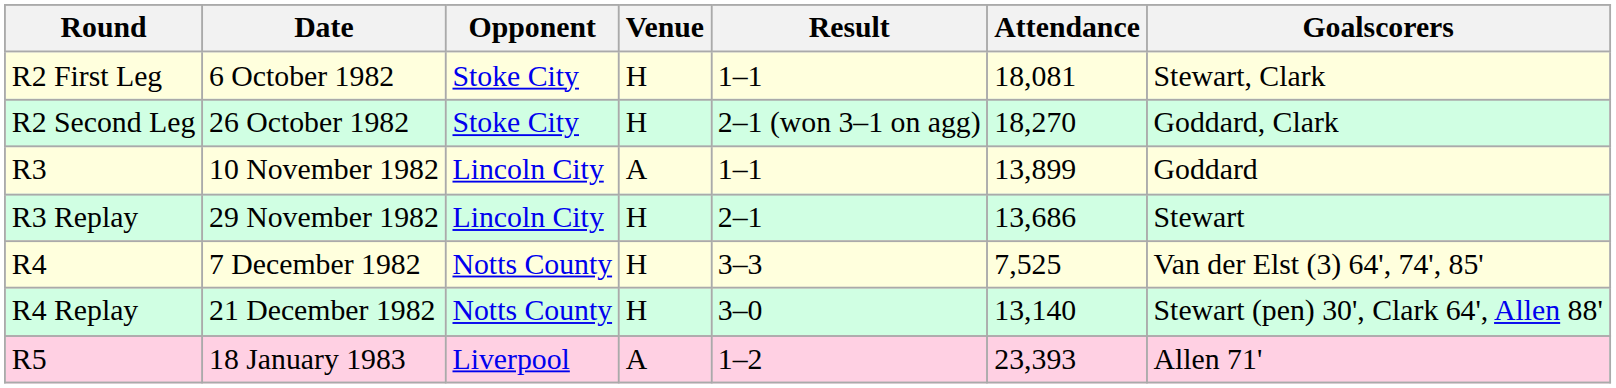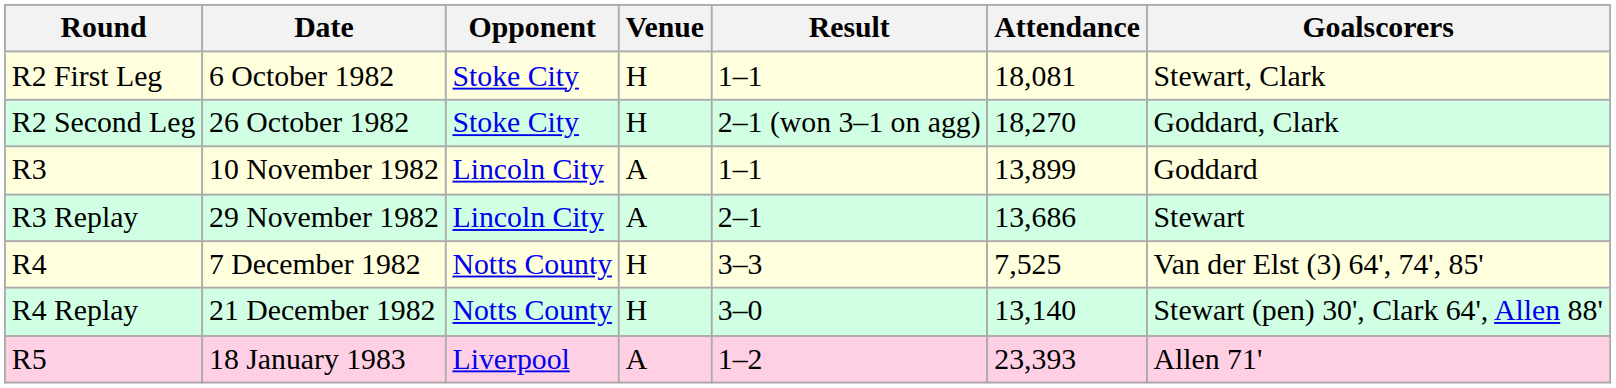R3 Replay | Venue: H -> A
